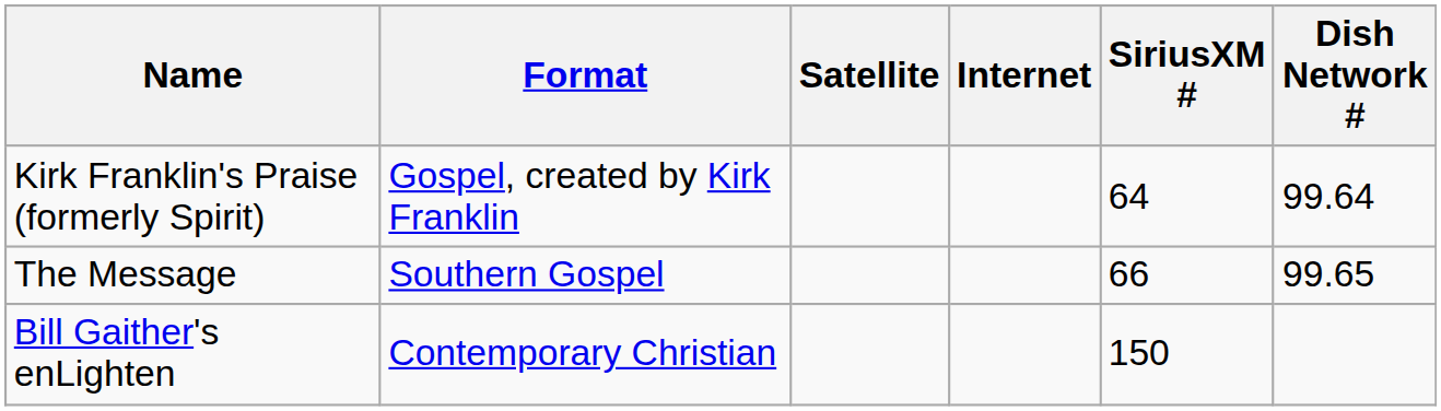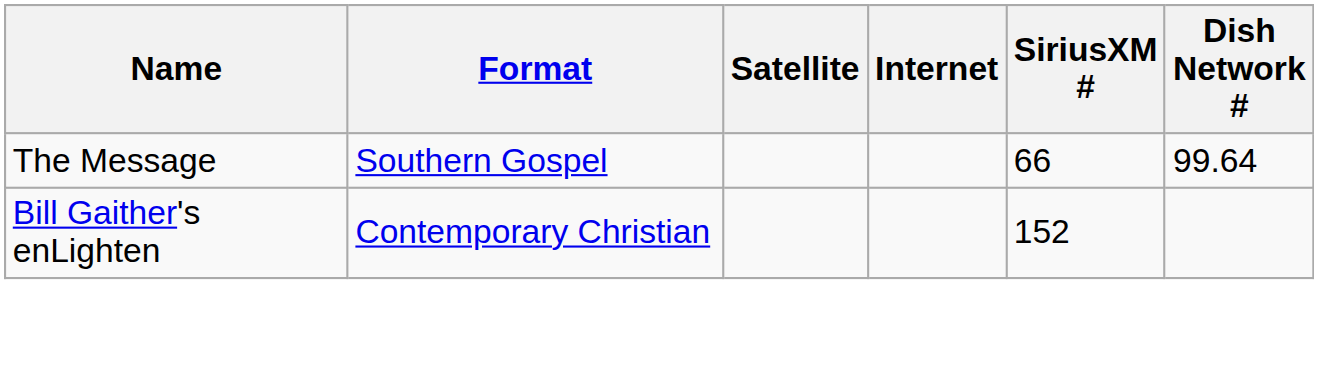- row: Kirk Franklin's Praise (formerly Spirit) | Gospel, created by Kirk Franklin | 64 | 99.64
The Message | Dish Network #: 99.65 -> 99.64
Bill Gaither's enLighten | SiriusXM #: 150 -> 152
